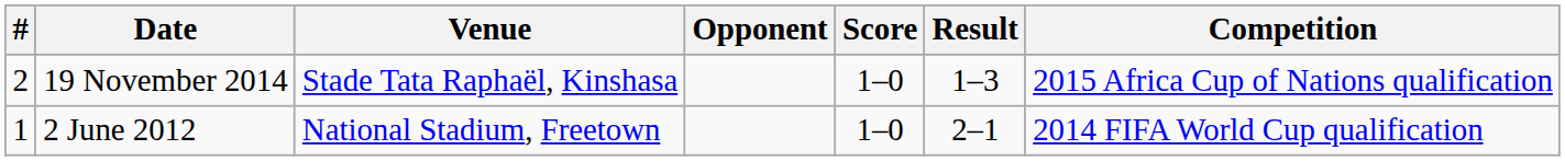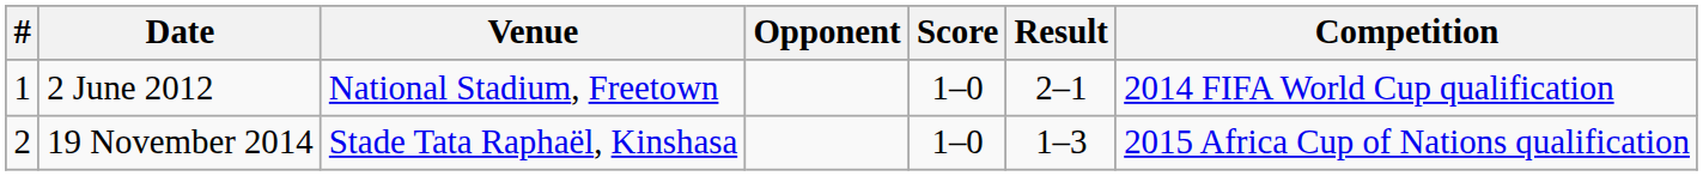rows swapped: 2 June 2012 <-> 19 November 2014
